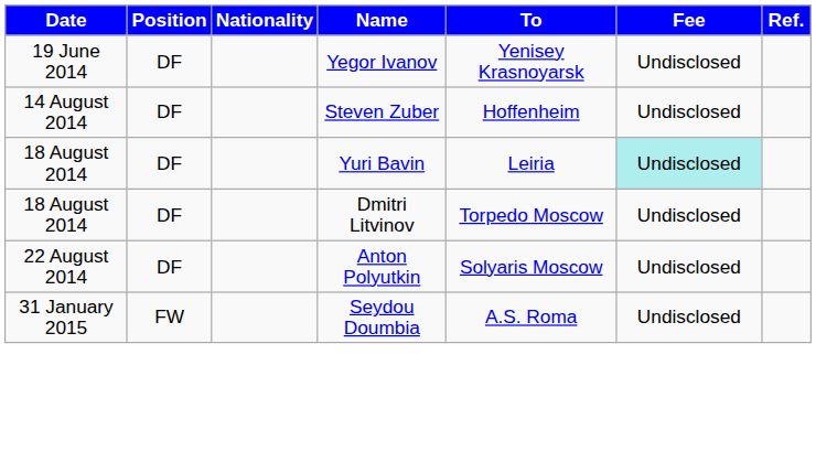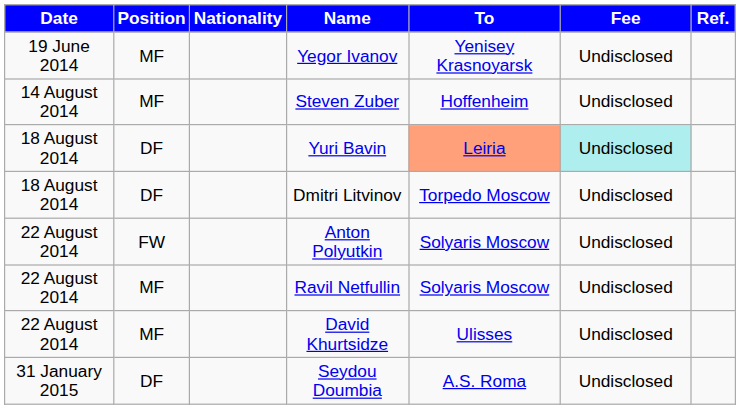Yegor Ivanov | Position: DF -> MF
Steven Zuber | Position: DF -> MF
Yuri Bavin | To: no background -> lightsalmon background
Anton Polyutkin | Position: DF -> FW
+ row: 22 August 2014 | MF | Ravil Netfullin | Solyaris Moscow | Undisclosed
+ row: 22 August 2014 | MF | David Khurtsidze | Ulisses | Undisclosed
Seydou Doumbia | Position: FW -> DF
